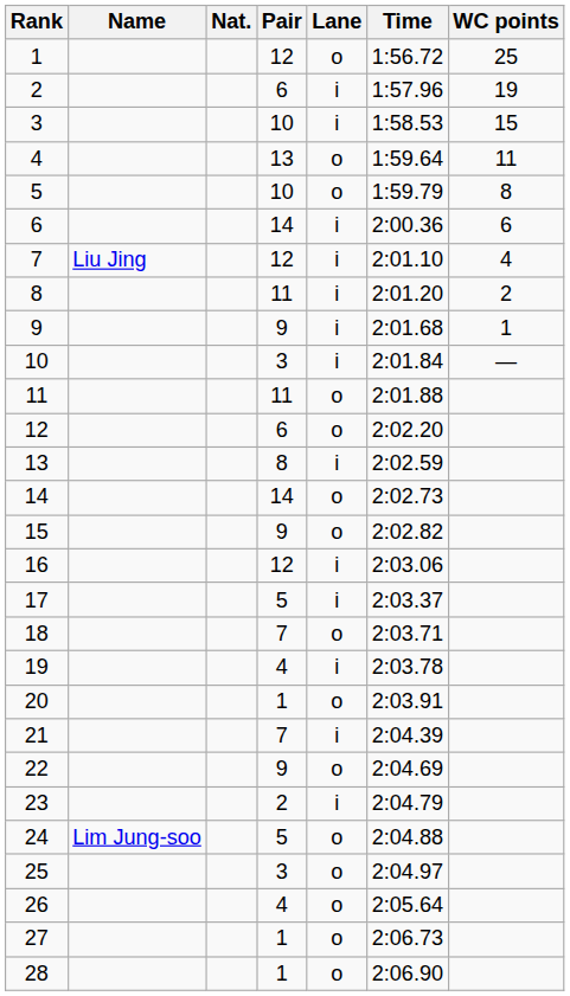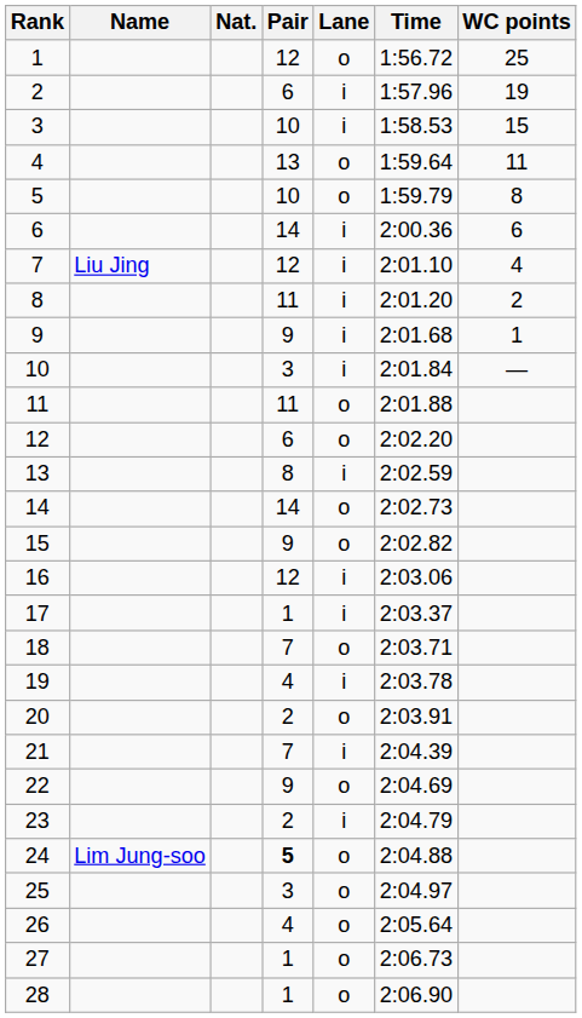17 | Pair: 5 -> 1
20 | Pair: 1 -> 2
24 | Pair: normal -> bold
